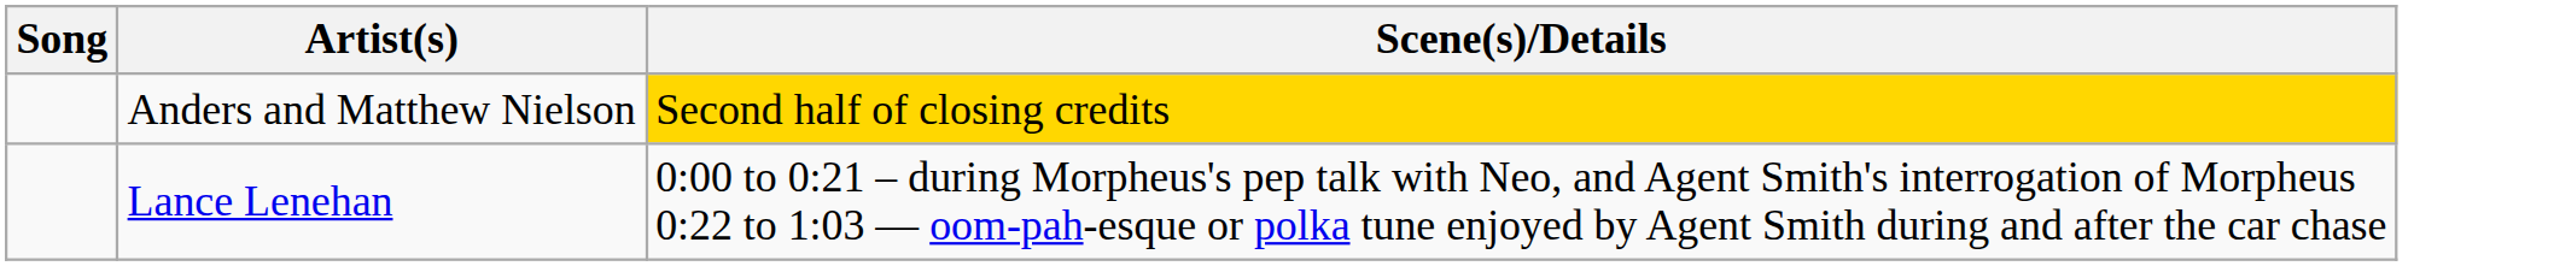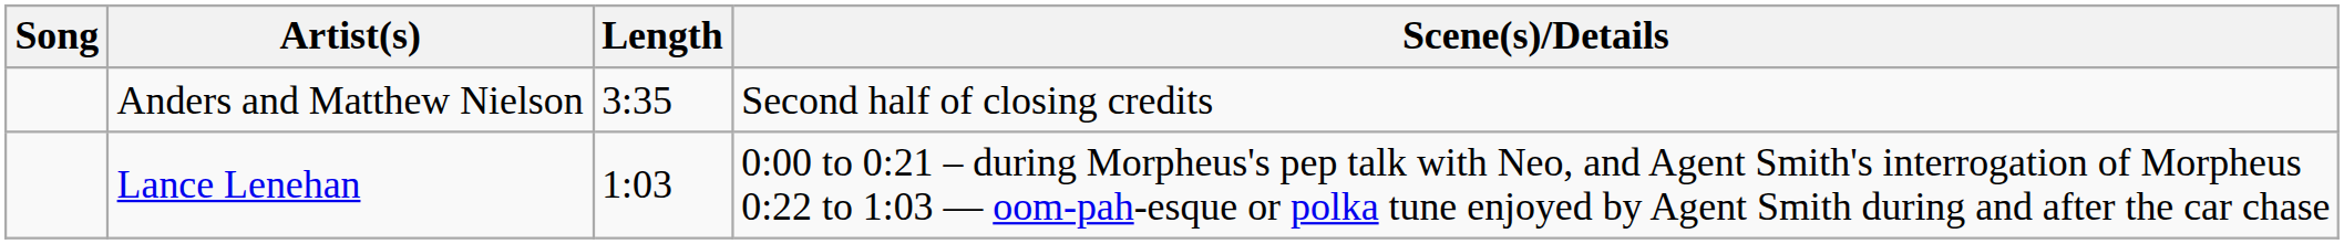+ column: Length | 3:35 | 1:03
Anders and Matthew Nielson | Scene(s)/Details: gold background -> no background
